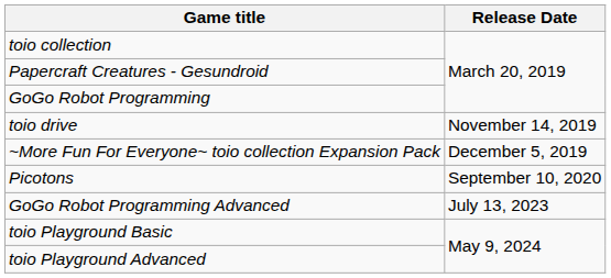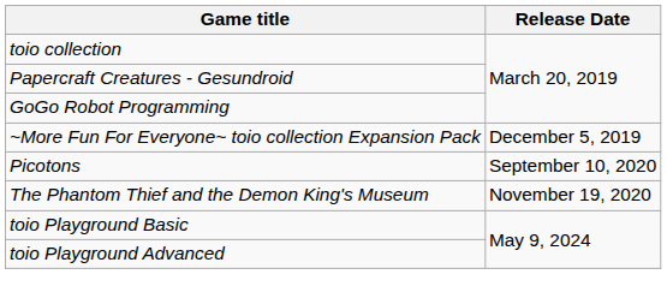- row: toio drive | November 14, 2019
+ row: The Phantom Thief and the Demon King's Museum | November 19, 2020
- row: GoGo Robot Programming Advanced | July 13, 2023
